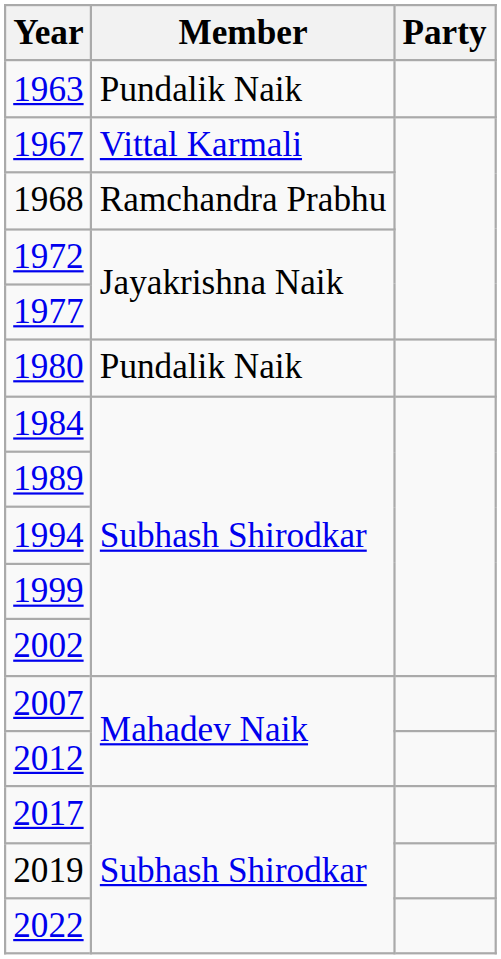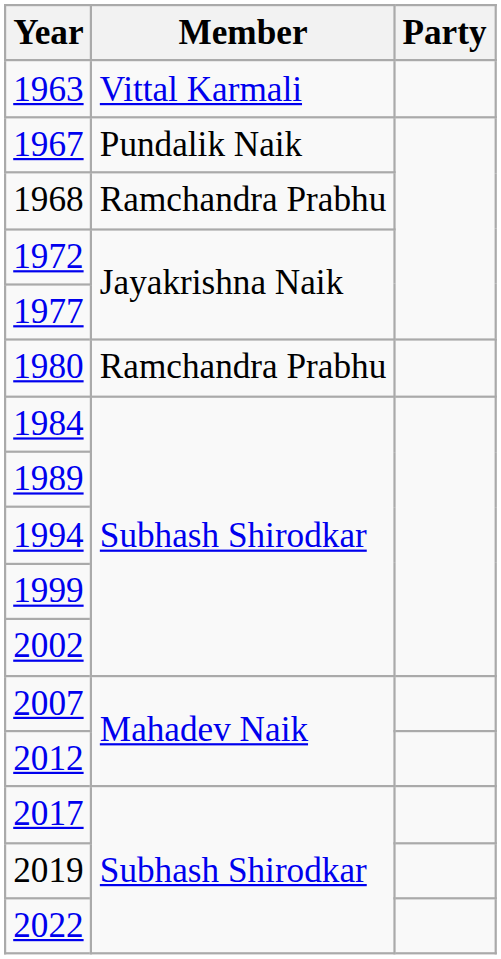1963 | Member: Pundalik Naik -> Vittal Karmali
1967 | Member: Vittal Karmali -> Pundalik Naik
1980 | Member: Pundalik Naik -> Ramchandra Prabhu
